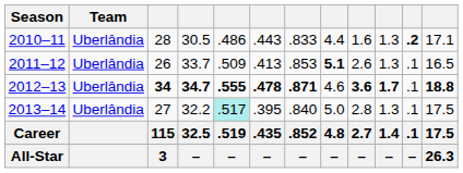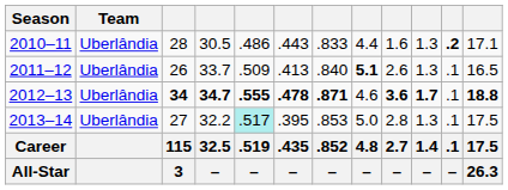2011–12 | column 7: .853 -> .840
2013–14 | column 7: .840 -> .853
